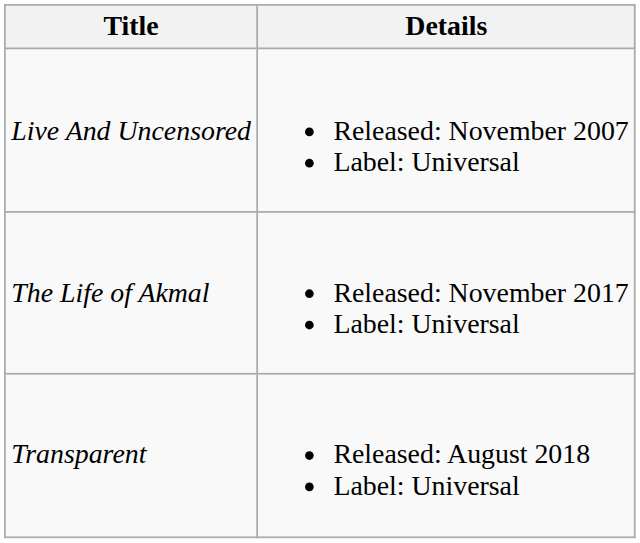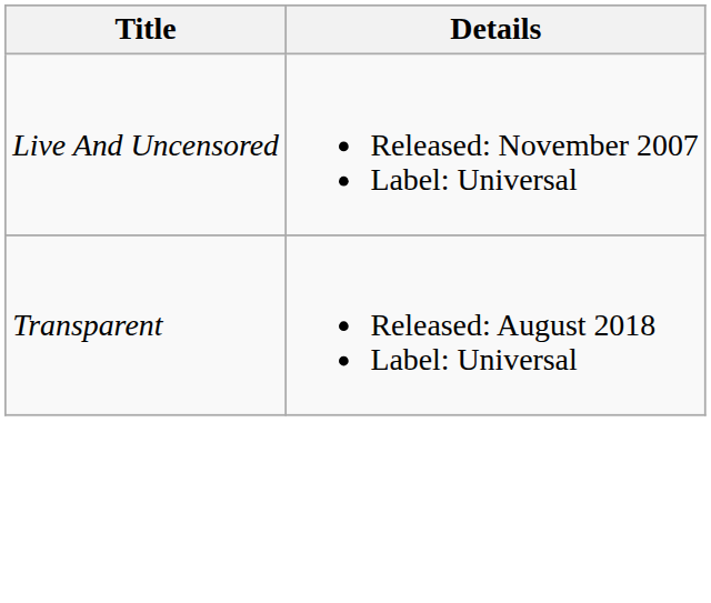- row: The Life of Akmal | Released: November 2017 Label: Universal
